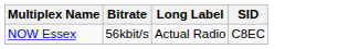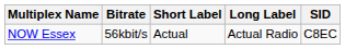+ column: Short Label | Actual
